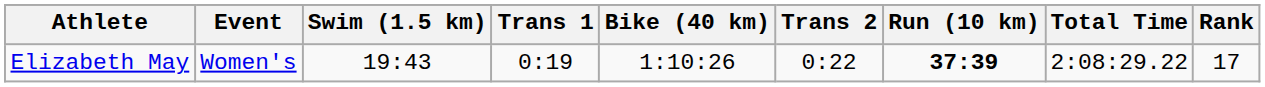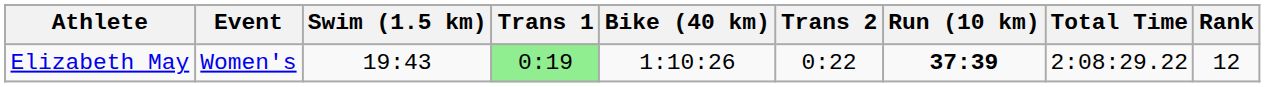Elizabeth May | Trans 1: no background -> lightgreen background
Elizabeth May | Rank: 17 -> 12
